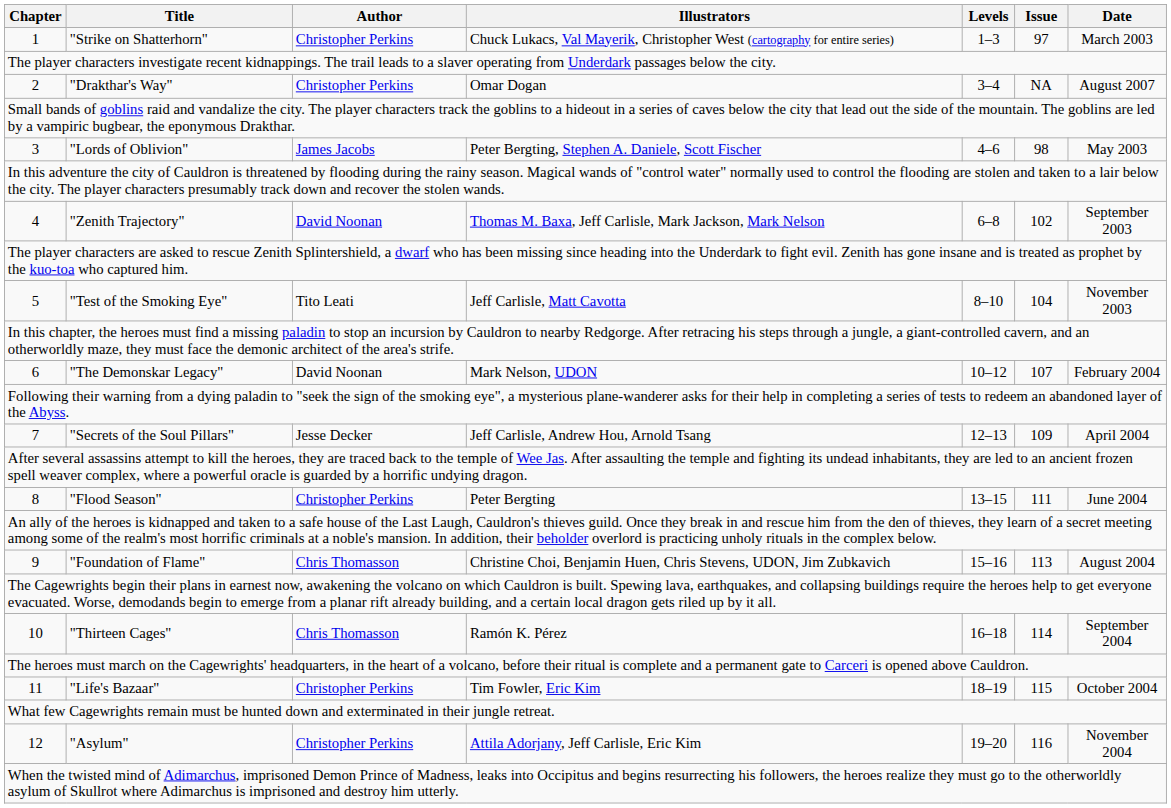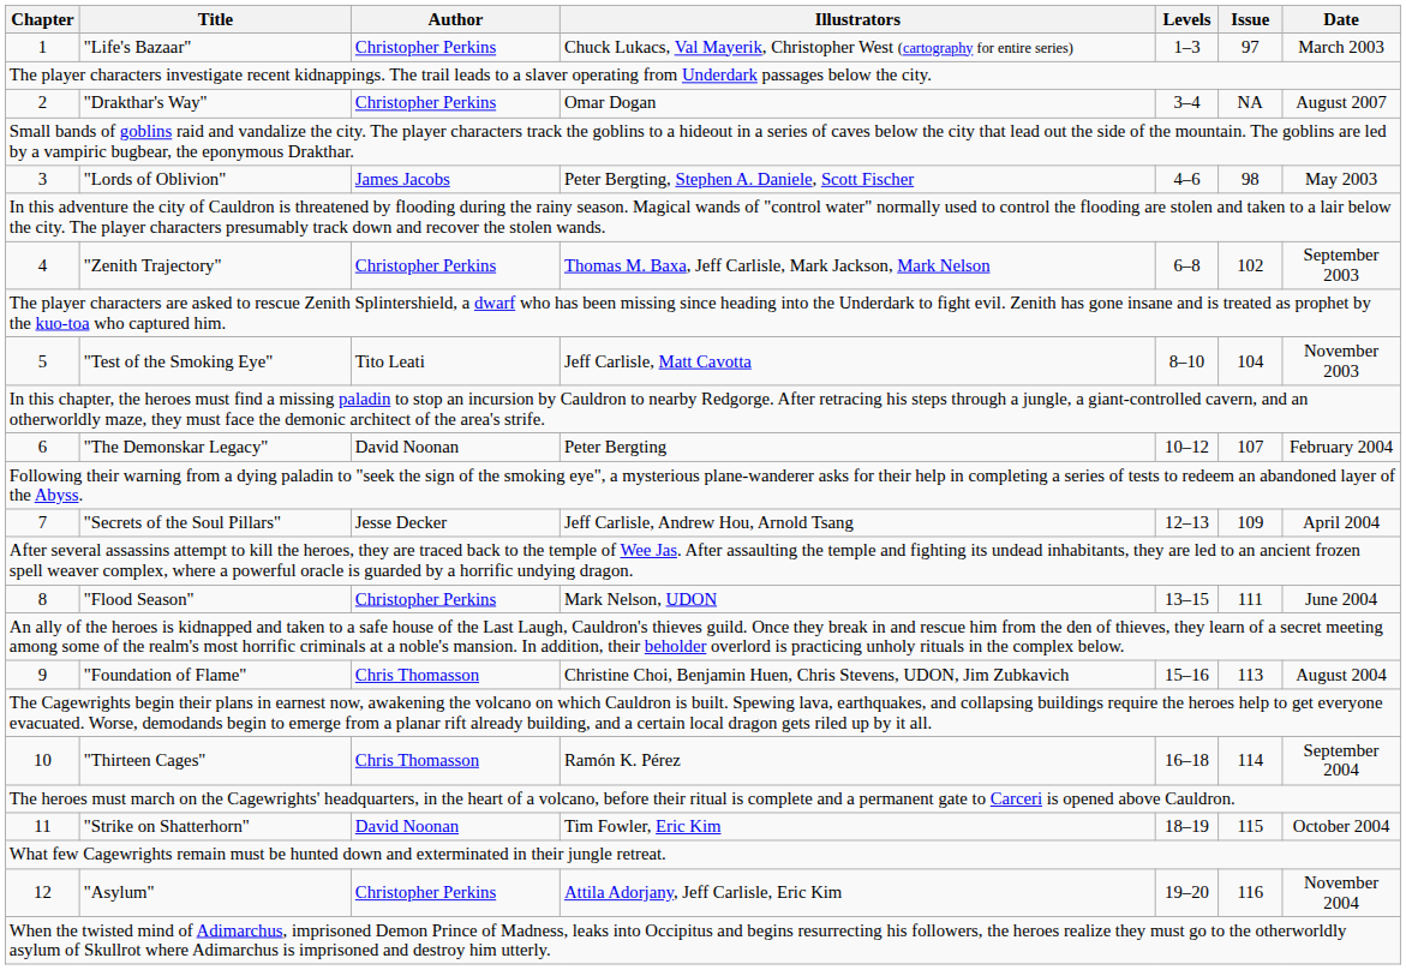1 | Title: "Strike on Shatterhorn" -> "Life's Bazaar"
4 | Author: David Noonan -> Christopher Perkins
6 | Illustrators: Mark Nelson, UDON -> Peter Bergting
8 | Illustrators: Peter Bergting -> Mark Nelson, UDON
11 | Title: "Life's Bazaar" -> "Strike on Shatterhorn"
11 | Author: Christopher Perkins -> David Noonan
